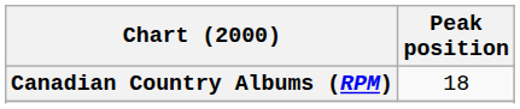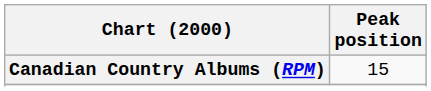Canadian Country Albums (RPM) | Peak position: 18 -> 15
